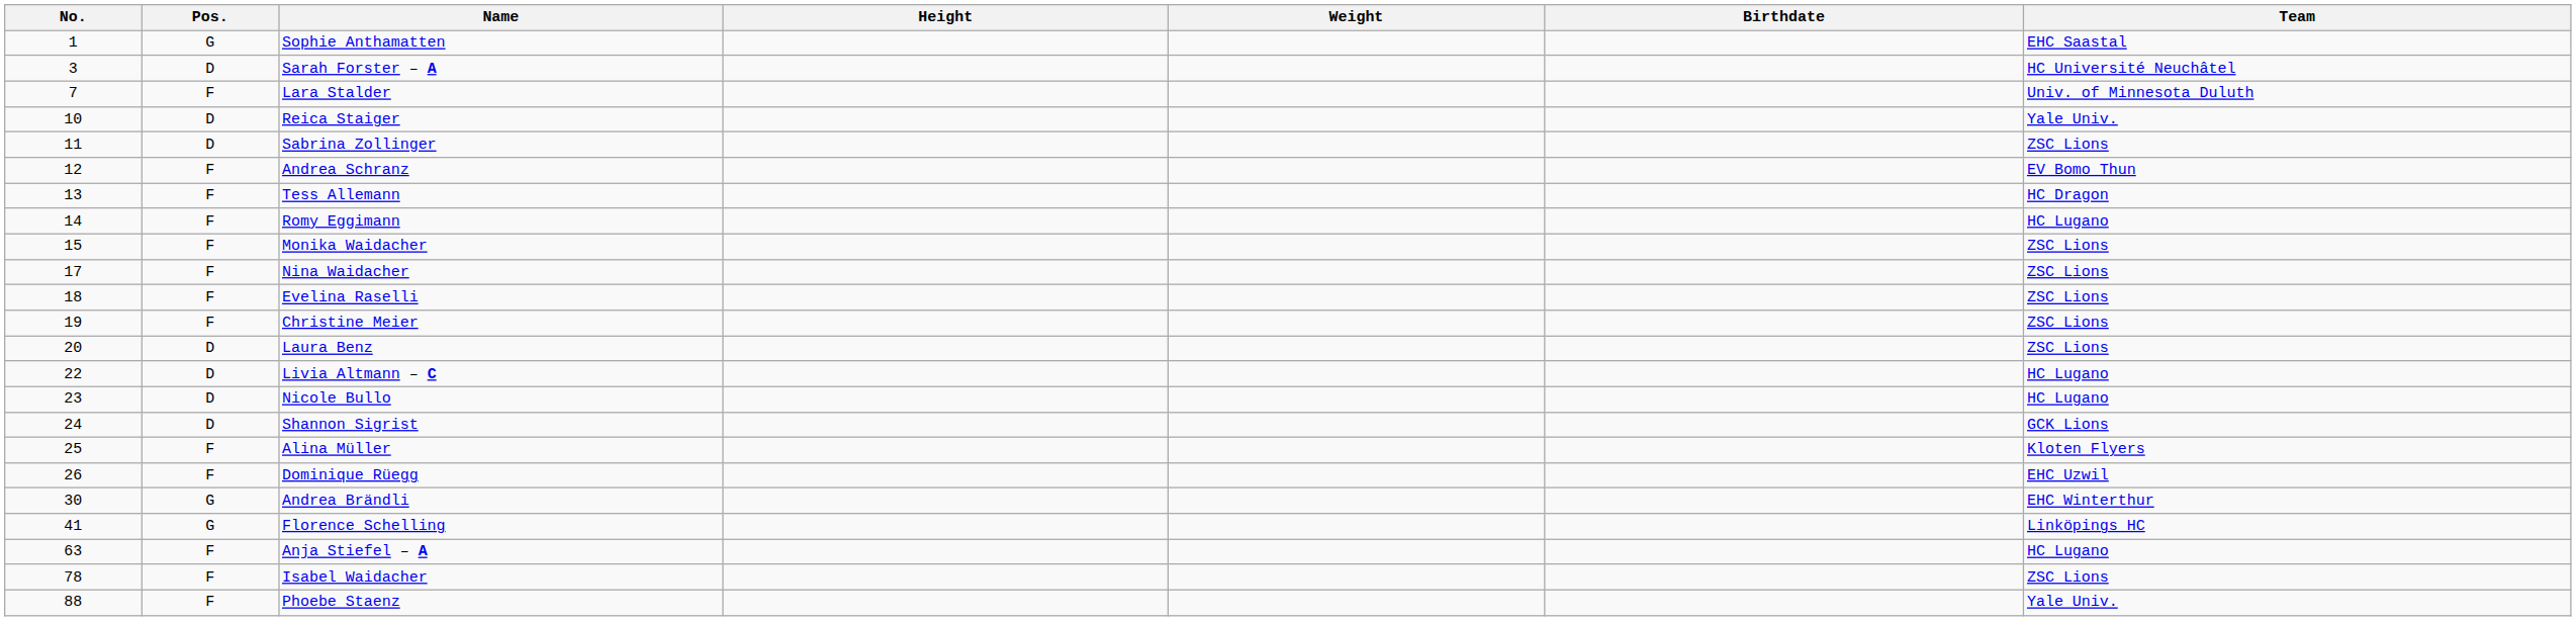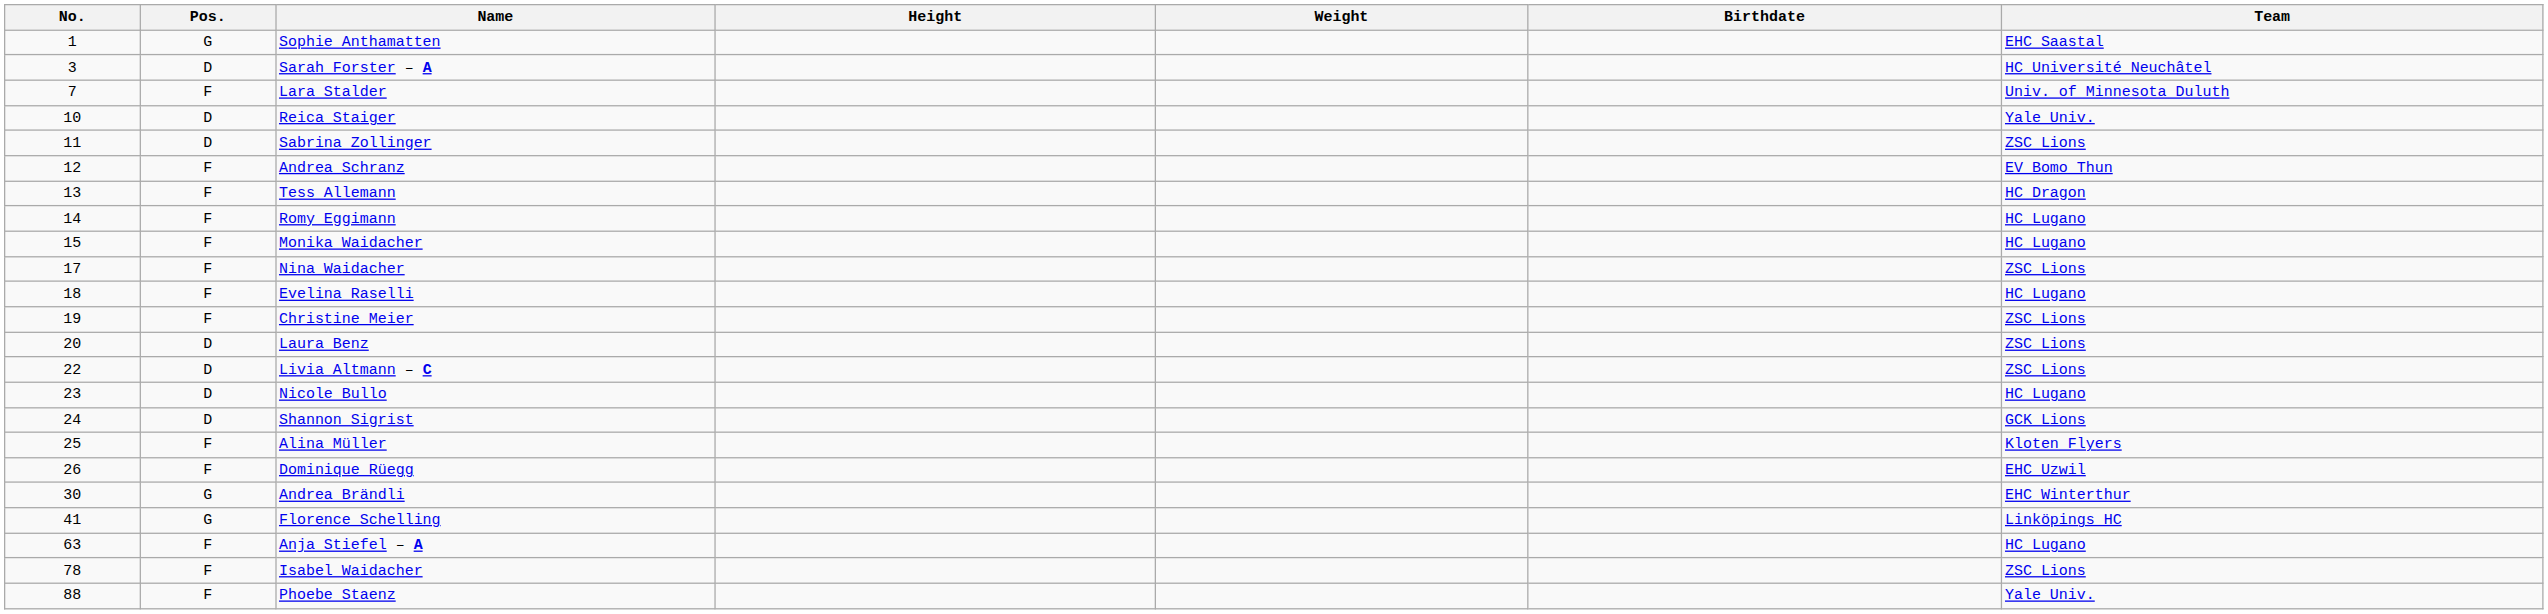Monika Waidacher | Team: ZSC Lions -> HC Lugano
Evelina Raselli | Team: ZSC Lions -> HC Lugano
Livia Altmann – C | Team: HC Lugano -> ZSC Lions
